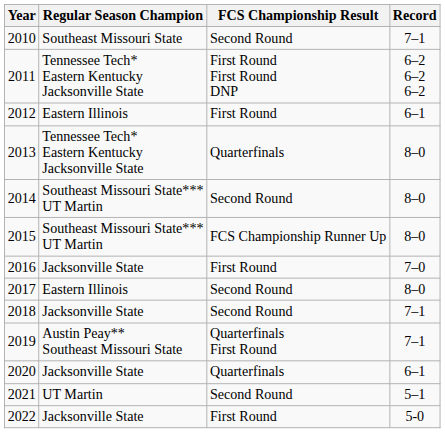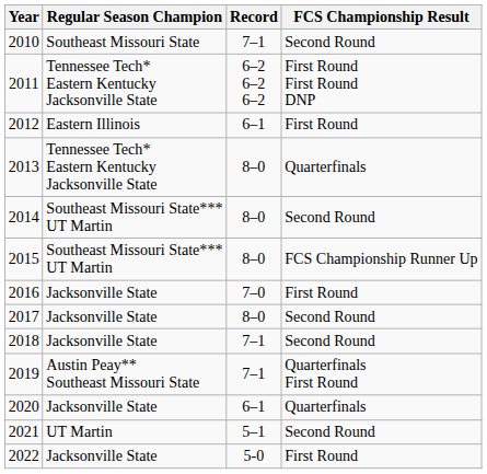columns swapped: Record <-> FCS Championship Result
2017 | Regular Season Champion: Eastern Illinois -> Jacksonville State
